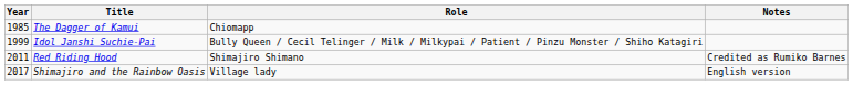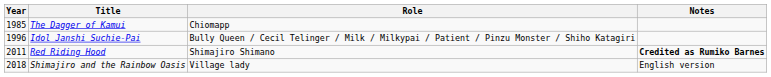Idol Janshi Suchie-Pai | Year: 1999 -> 1996
Red Riding Hood | Notes: normal -> bold
Shimajiro and the Rainbow Oasis | Year: 2017 -> 2018
